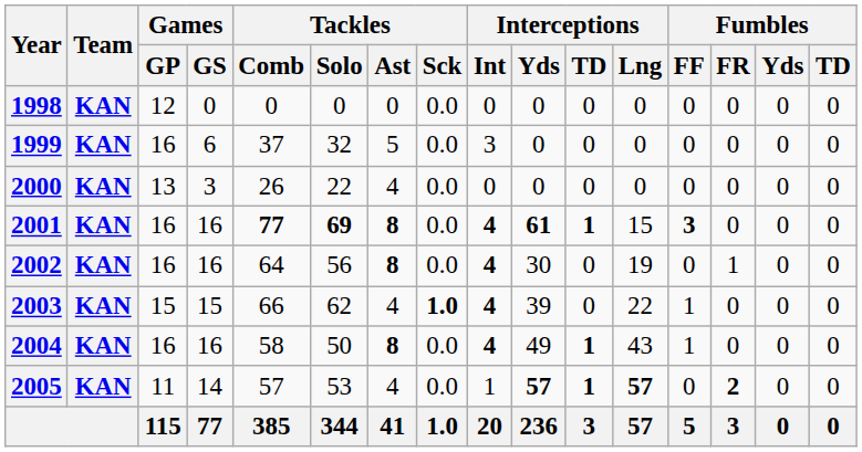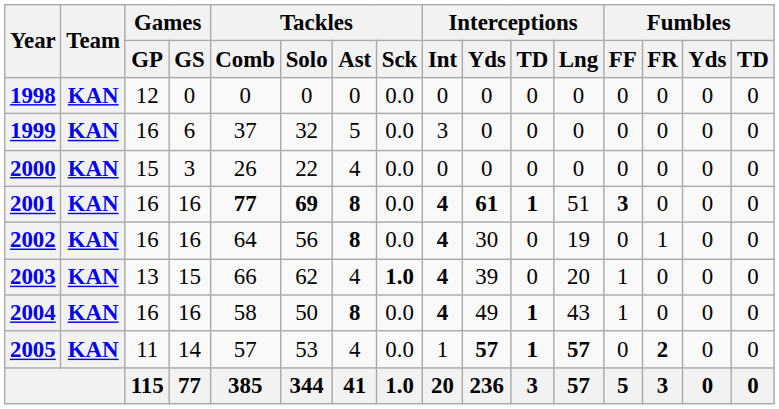2000 | Games / GP: 13 -> 15
2001 | Interceptions / Lng: 15 -> 51
2003 | Games / GP: 15 -> 13
2003 | Interceptions / Lng: 22 -> 20
